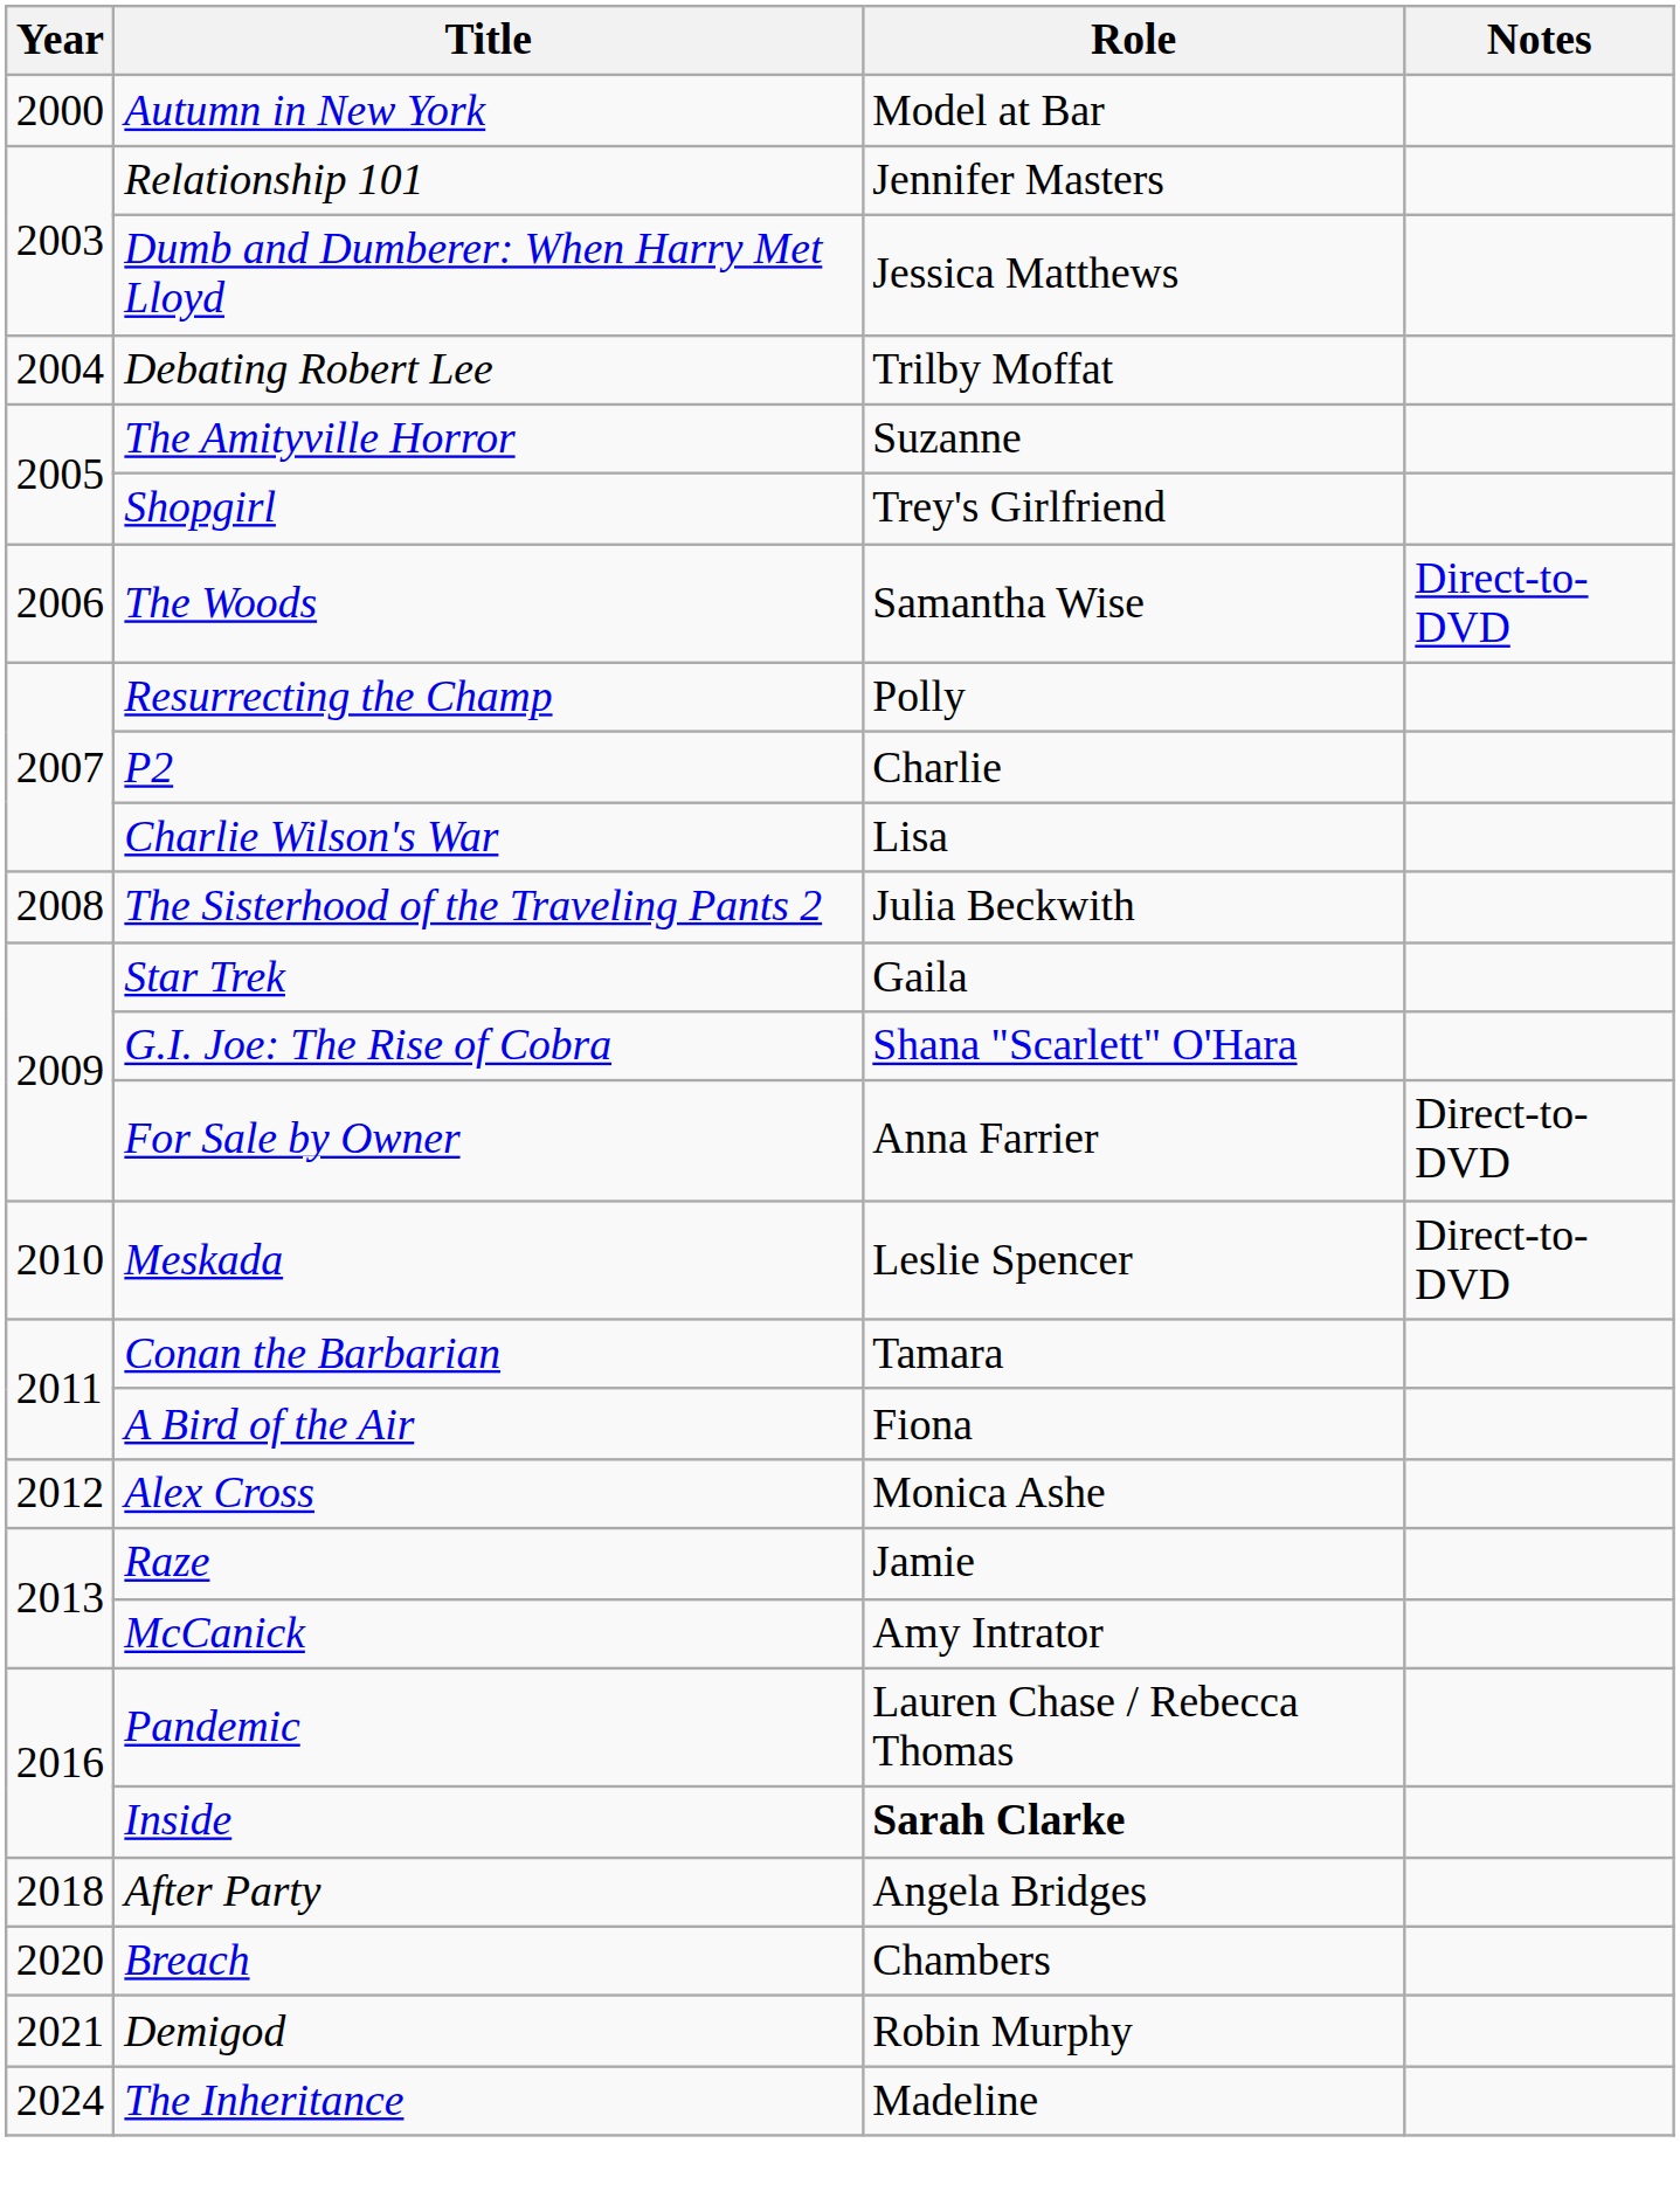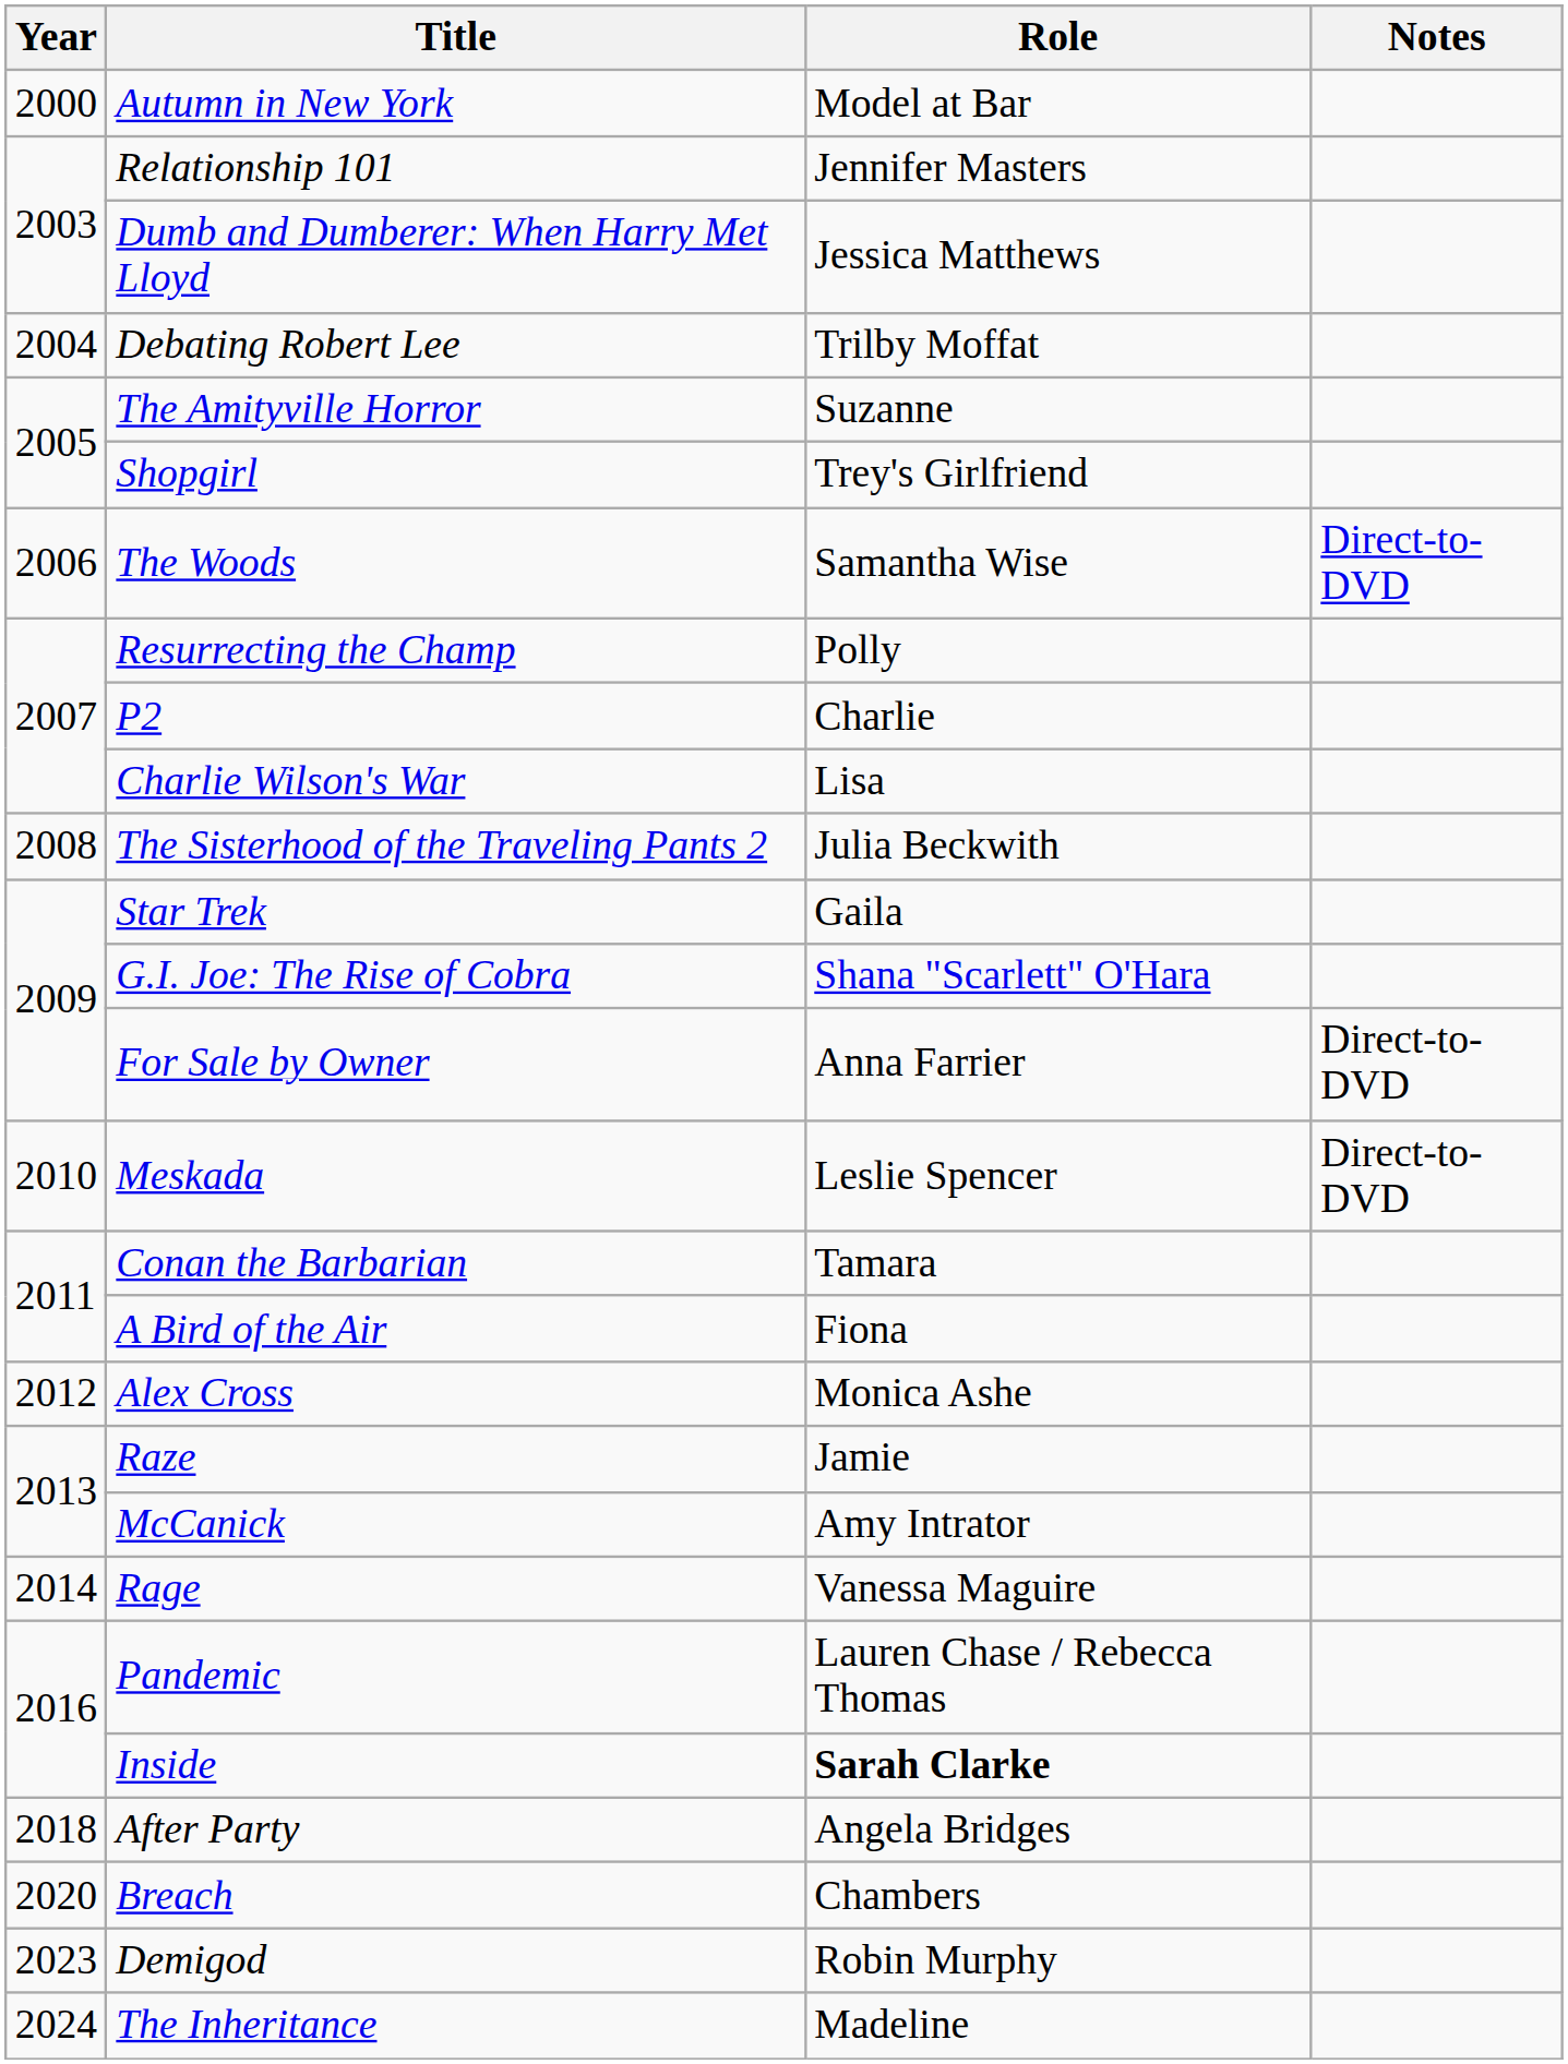+ row: 2014 | Rage | Vanessa Maguire
Demigod | Year: 2021 -> 2023
